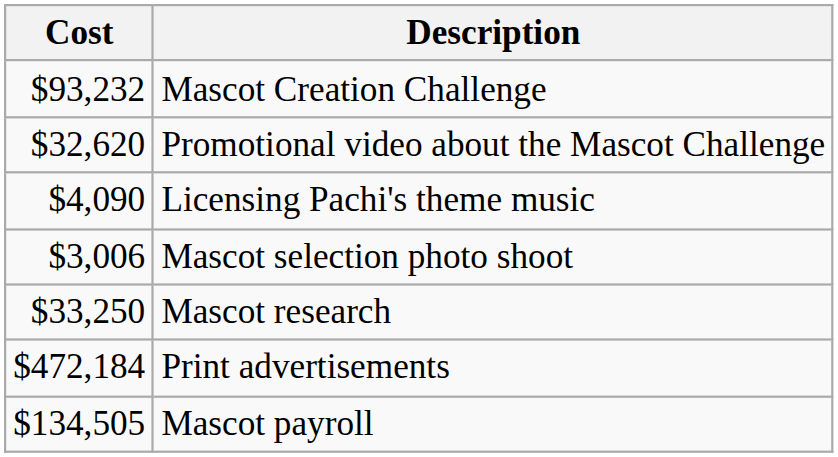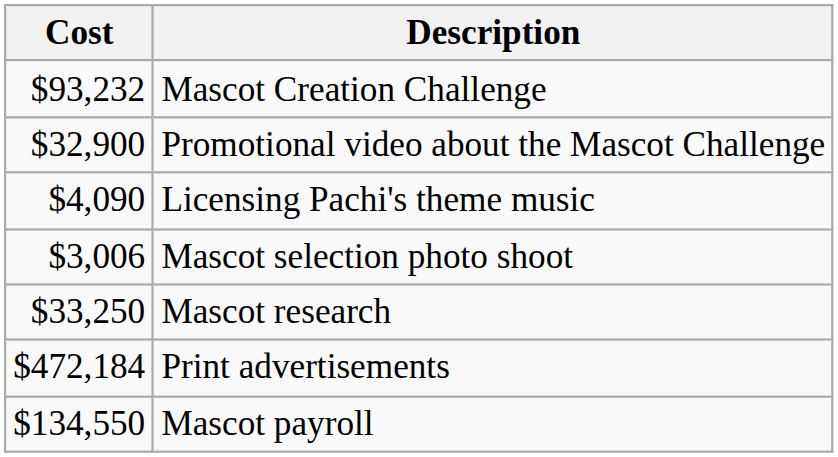Promotional video about the Mascot Challenge | Cost: $32,620 -> $32,900
Mascot payroll | Cost: $134,505 -> $134,550
